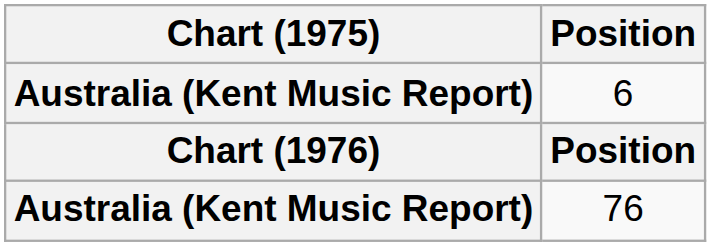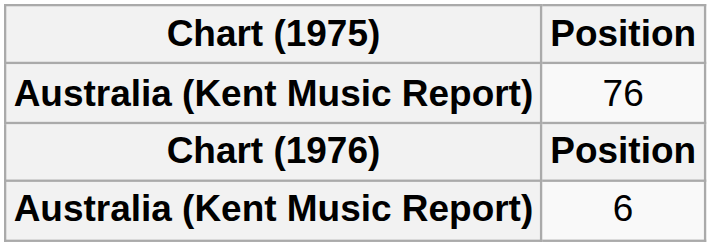rows swapped: 76 <-> 6
